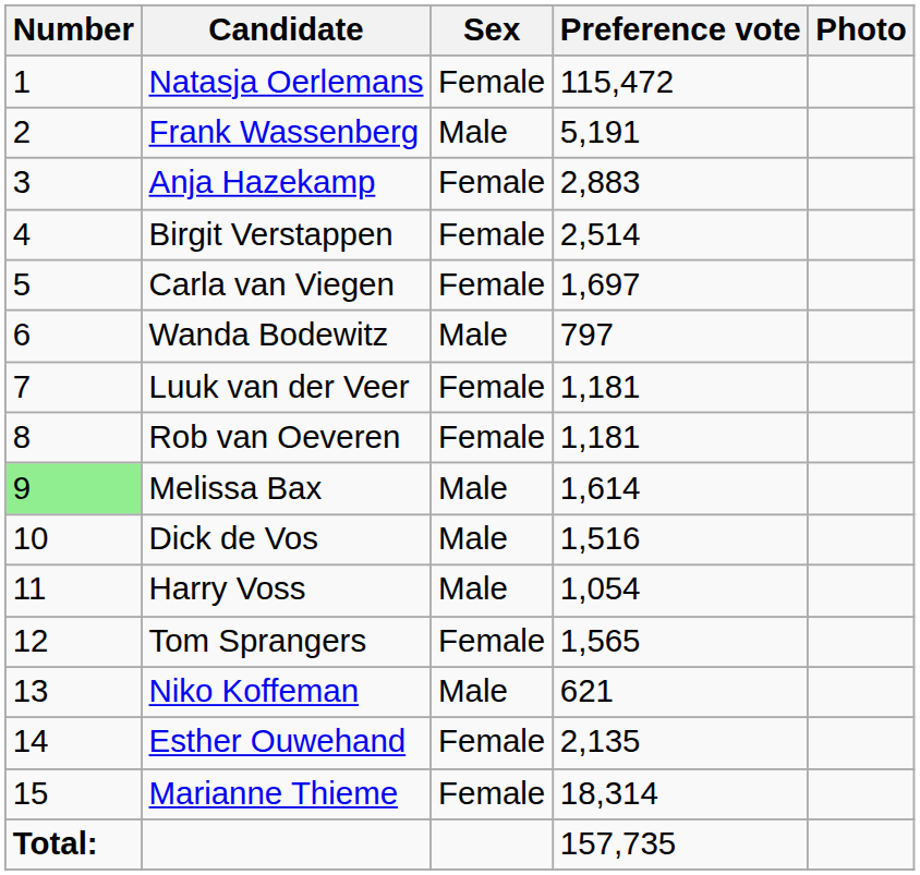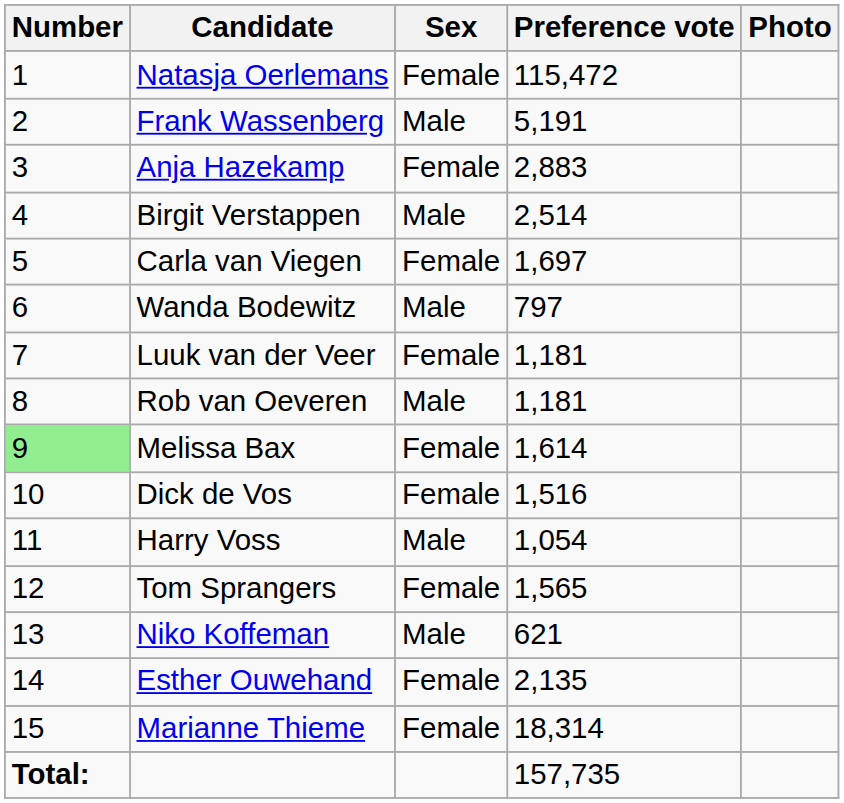Birgit Verstappen | Sex: Female -> Male
Rob van Oeveren | Sex: Female -> Male
Melissa Bax | Sex: Male -> Female
Dick de Vos | Sex: Male -> Female
